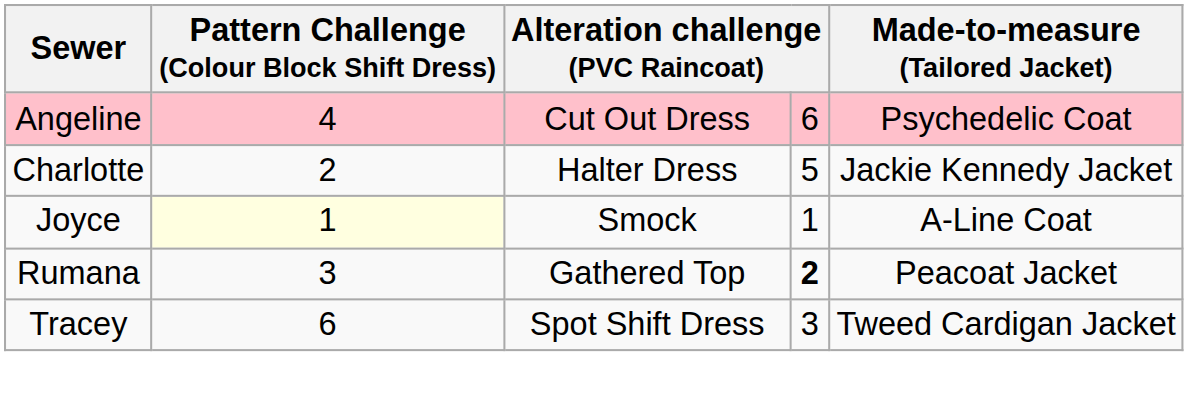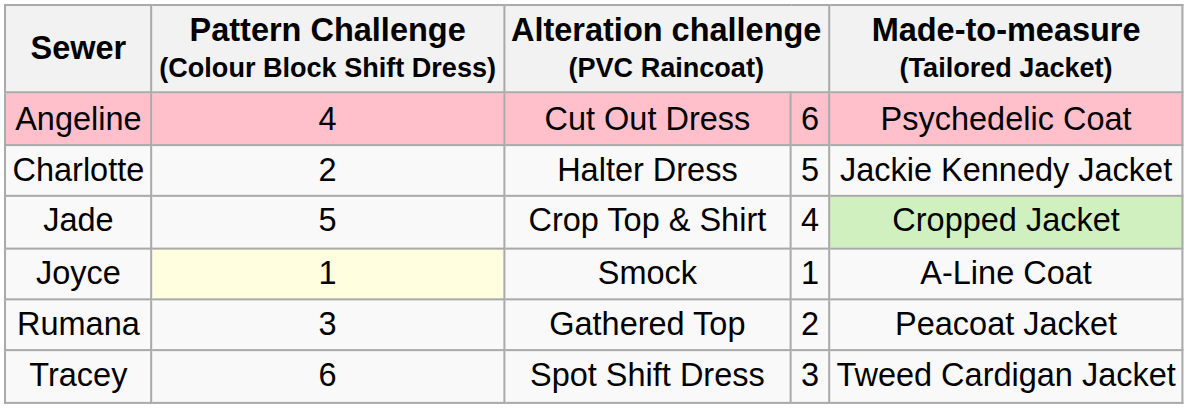+ row: Jade | 5 | Crop Top & Shirt | 4 | Cropped Jacket
Rumana | column 4: bold -> normal
